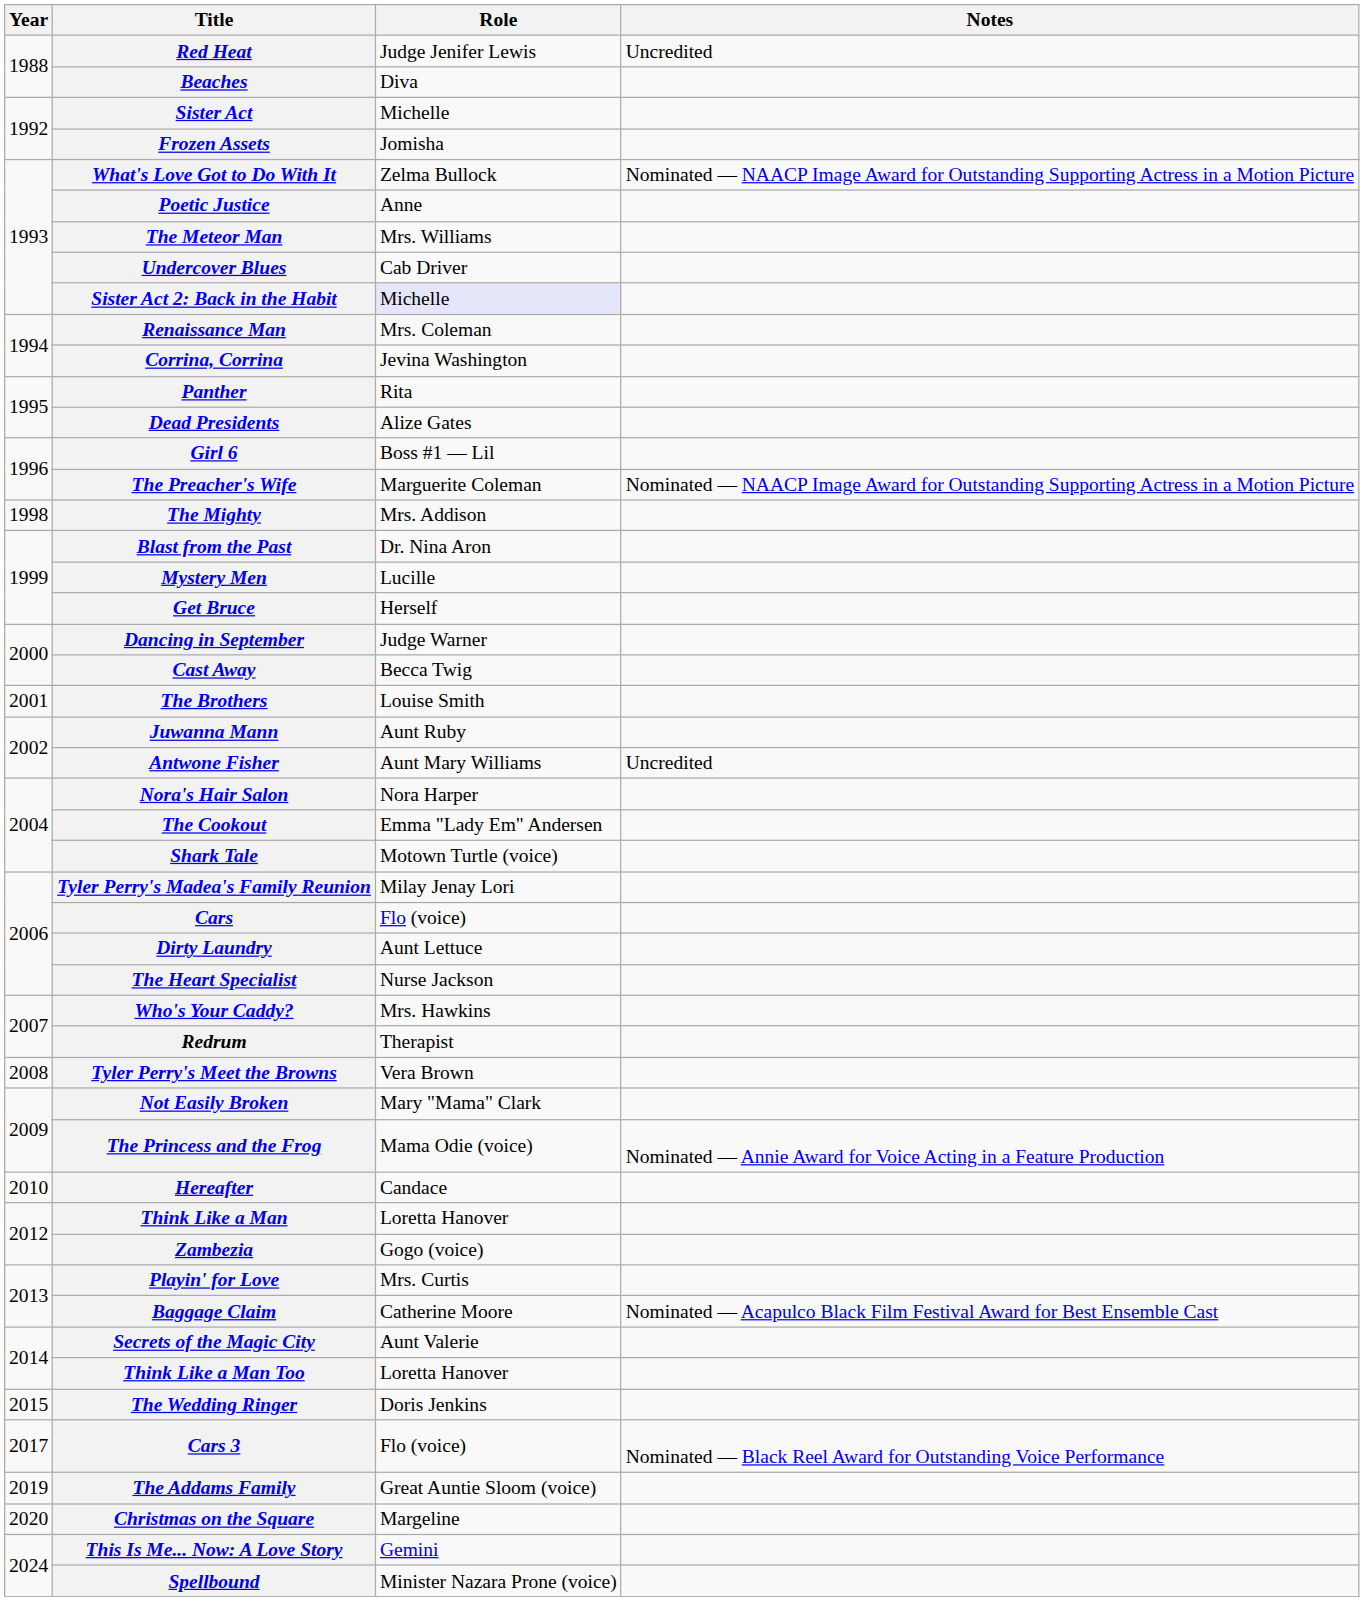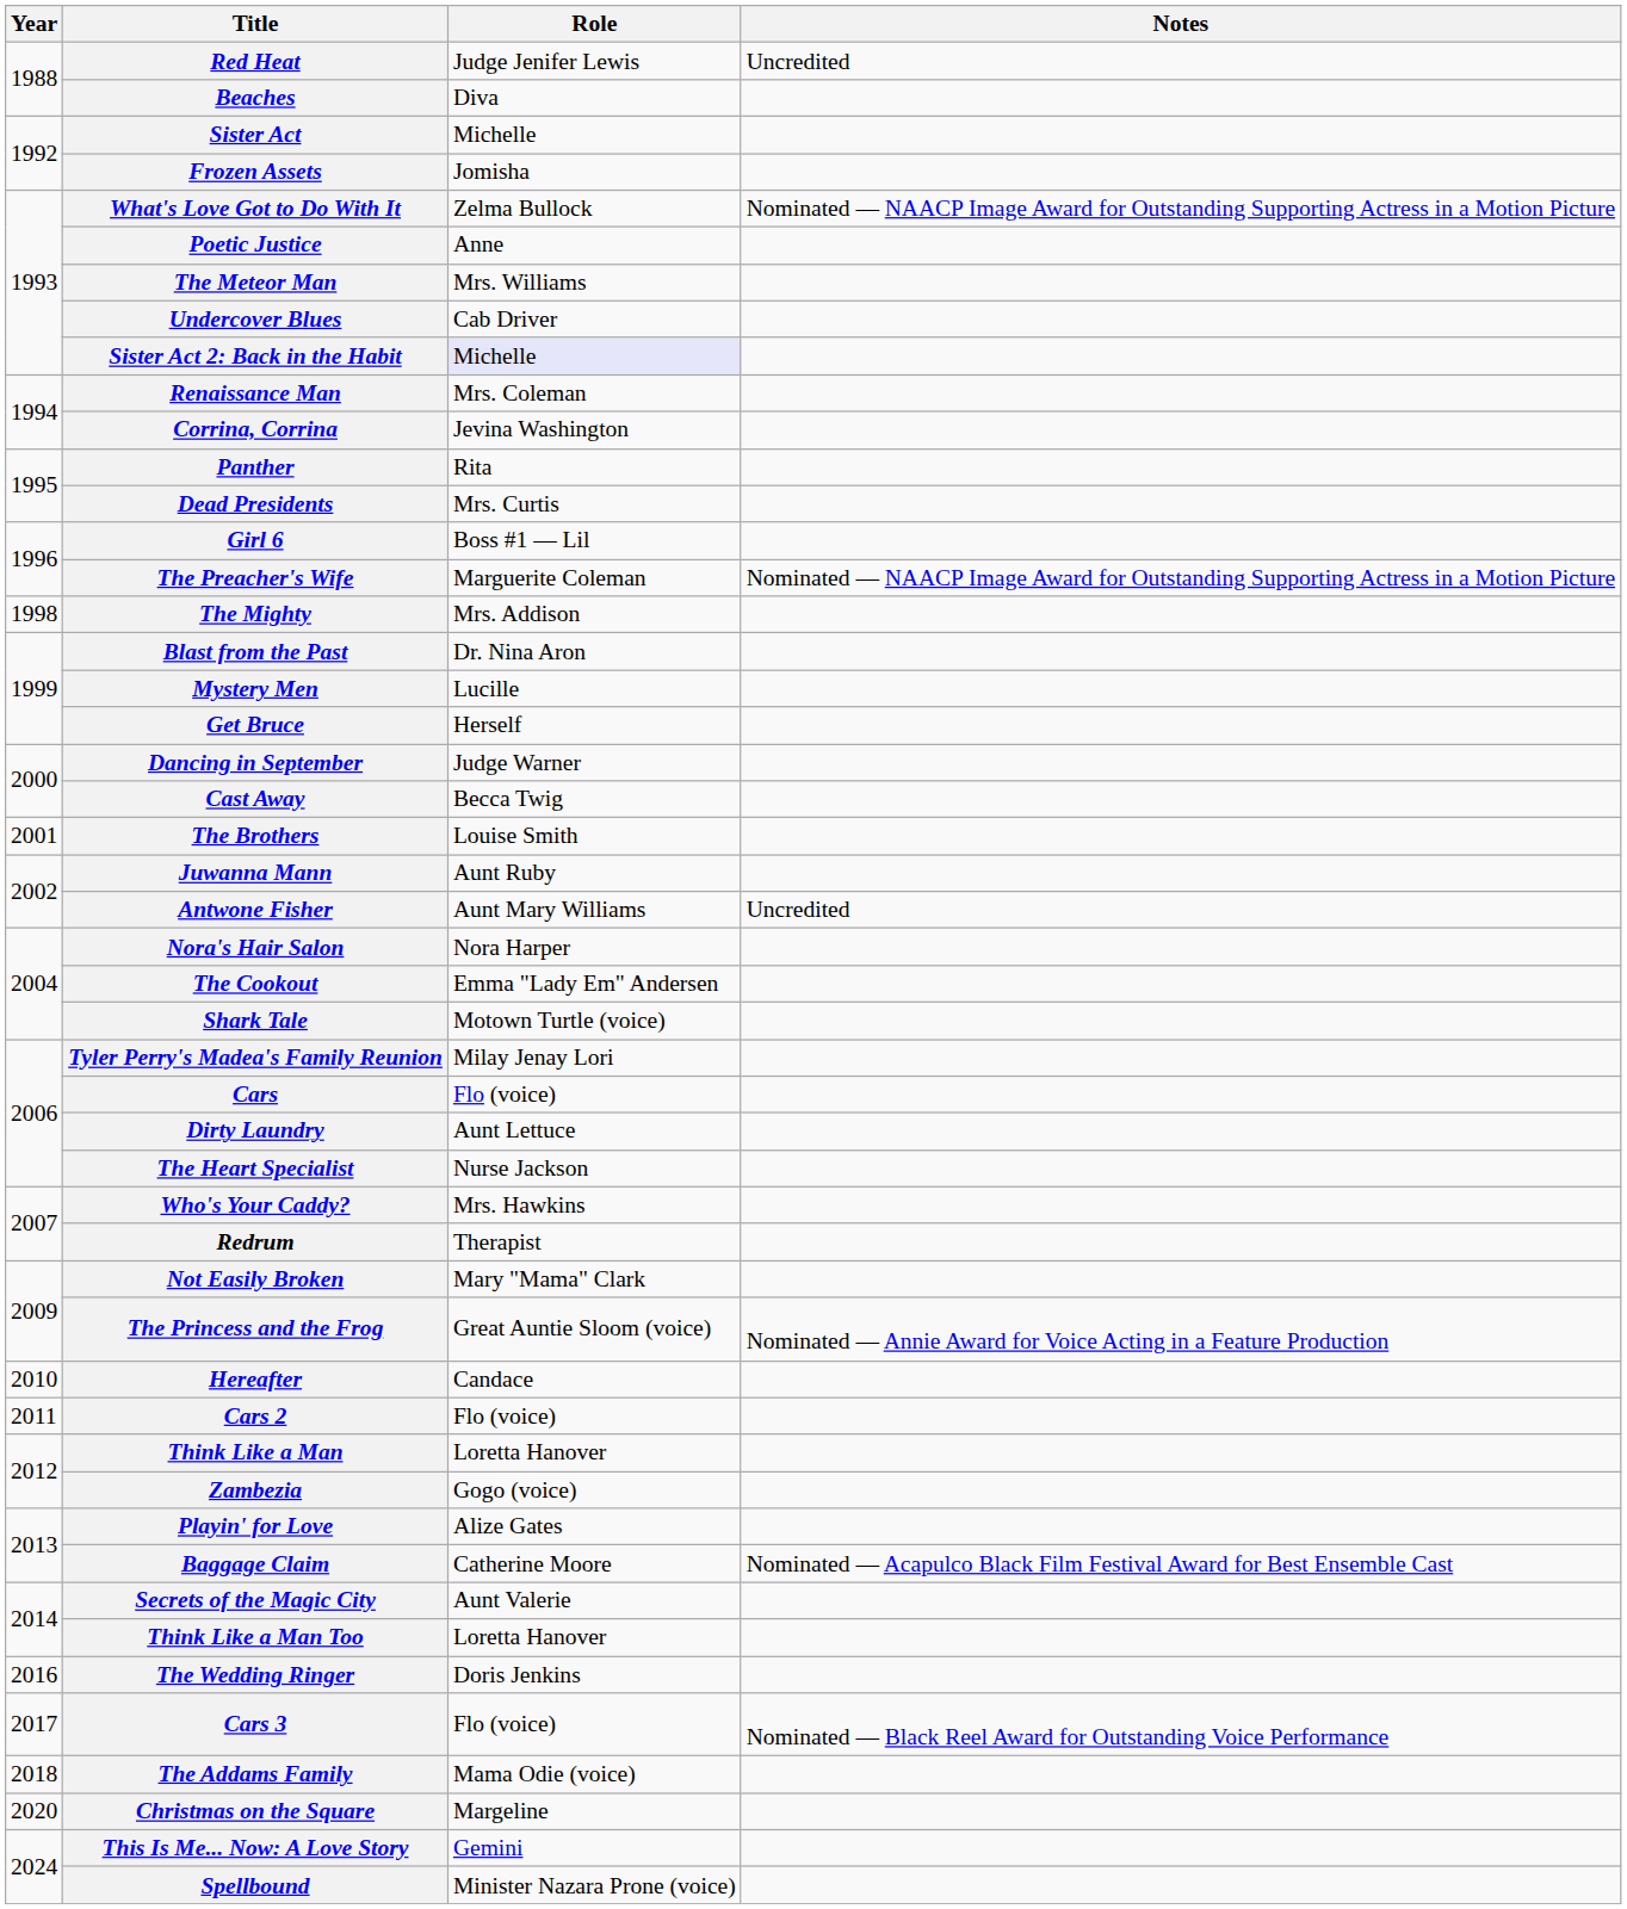Dead Presidents | Role: Alize Gates -> Mrs. Curtis
- row: 2008 | Tyler Perry's Meet the Browns | Vera Brown
The Princess and the Frog | Role: Mama Odie (voice) -> Great Auntie Sloom (voice)
+ row: 2011 | Cars 2 | Flo (voice)
Playin' for Love | Role: Mrs. Curtis -> Alize Gates
The Wedding Ringer | Year: 2015 -> 2016
The Addams Family | Year: 2019 -> 2018
The Addams Family | Role: Great Auntie Sloom (voice) -> Mama Odie (voice)
